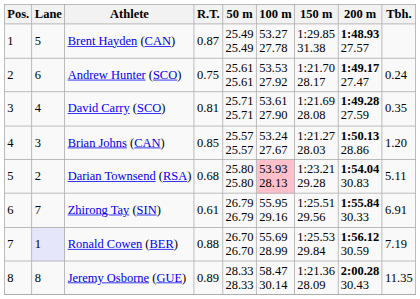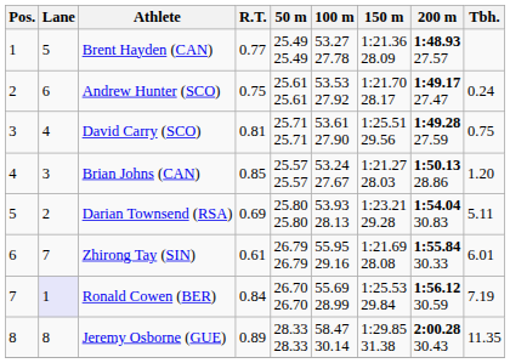Brent Hayden (CAN) | R.T.: 0.87 -> 0.77
Brent Hayden (CAN) | 150 m: 1:29.85 31.38 -> 1:21.36 28.09
David Carry (SCO) | 150 m: 1:21.69 28.08 -> 1:25.51 29.56
David Carry (SCO) | Tbh.: 0.35 -> 0.75
Darian Townsend (RSA) | R.T.: 0.68 -> 0.69
Darian Townsend (RSA) | 100 m: pink background -> no background
Zhirong Tay (SIN) | 150 m: 1:25.51 29.56 -> 1:21.69 28.08
Zhirong Tay (SIN) | Tbh.: 6.91 -> 6.01
Ronald Cowen (BER) | R.T.: 0.88 -> 0.84
Jeremy Osborne (GUE) | 150 m: 1:21.36 28.09 -> 1:29.85 31.38
